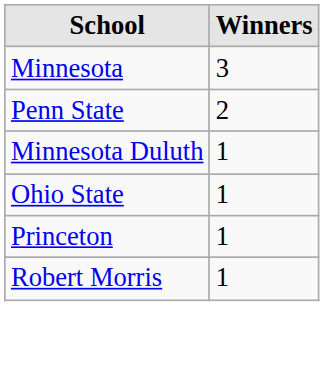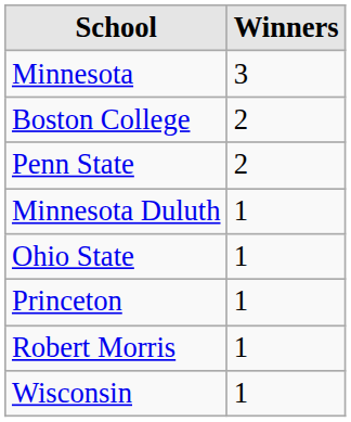+ row: Boston College | 2
+ row: Wisconsin | 1
